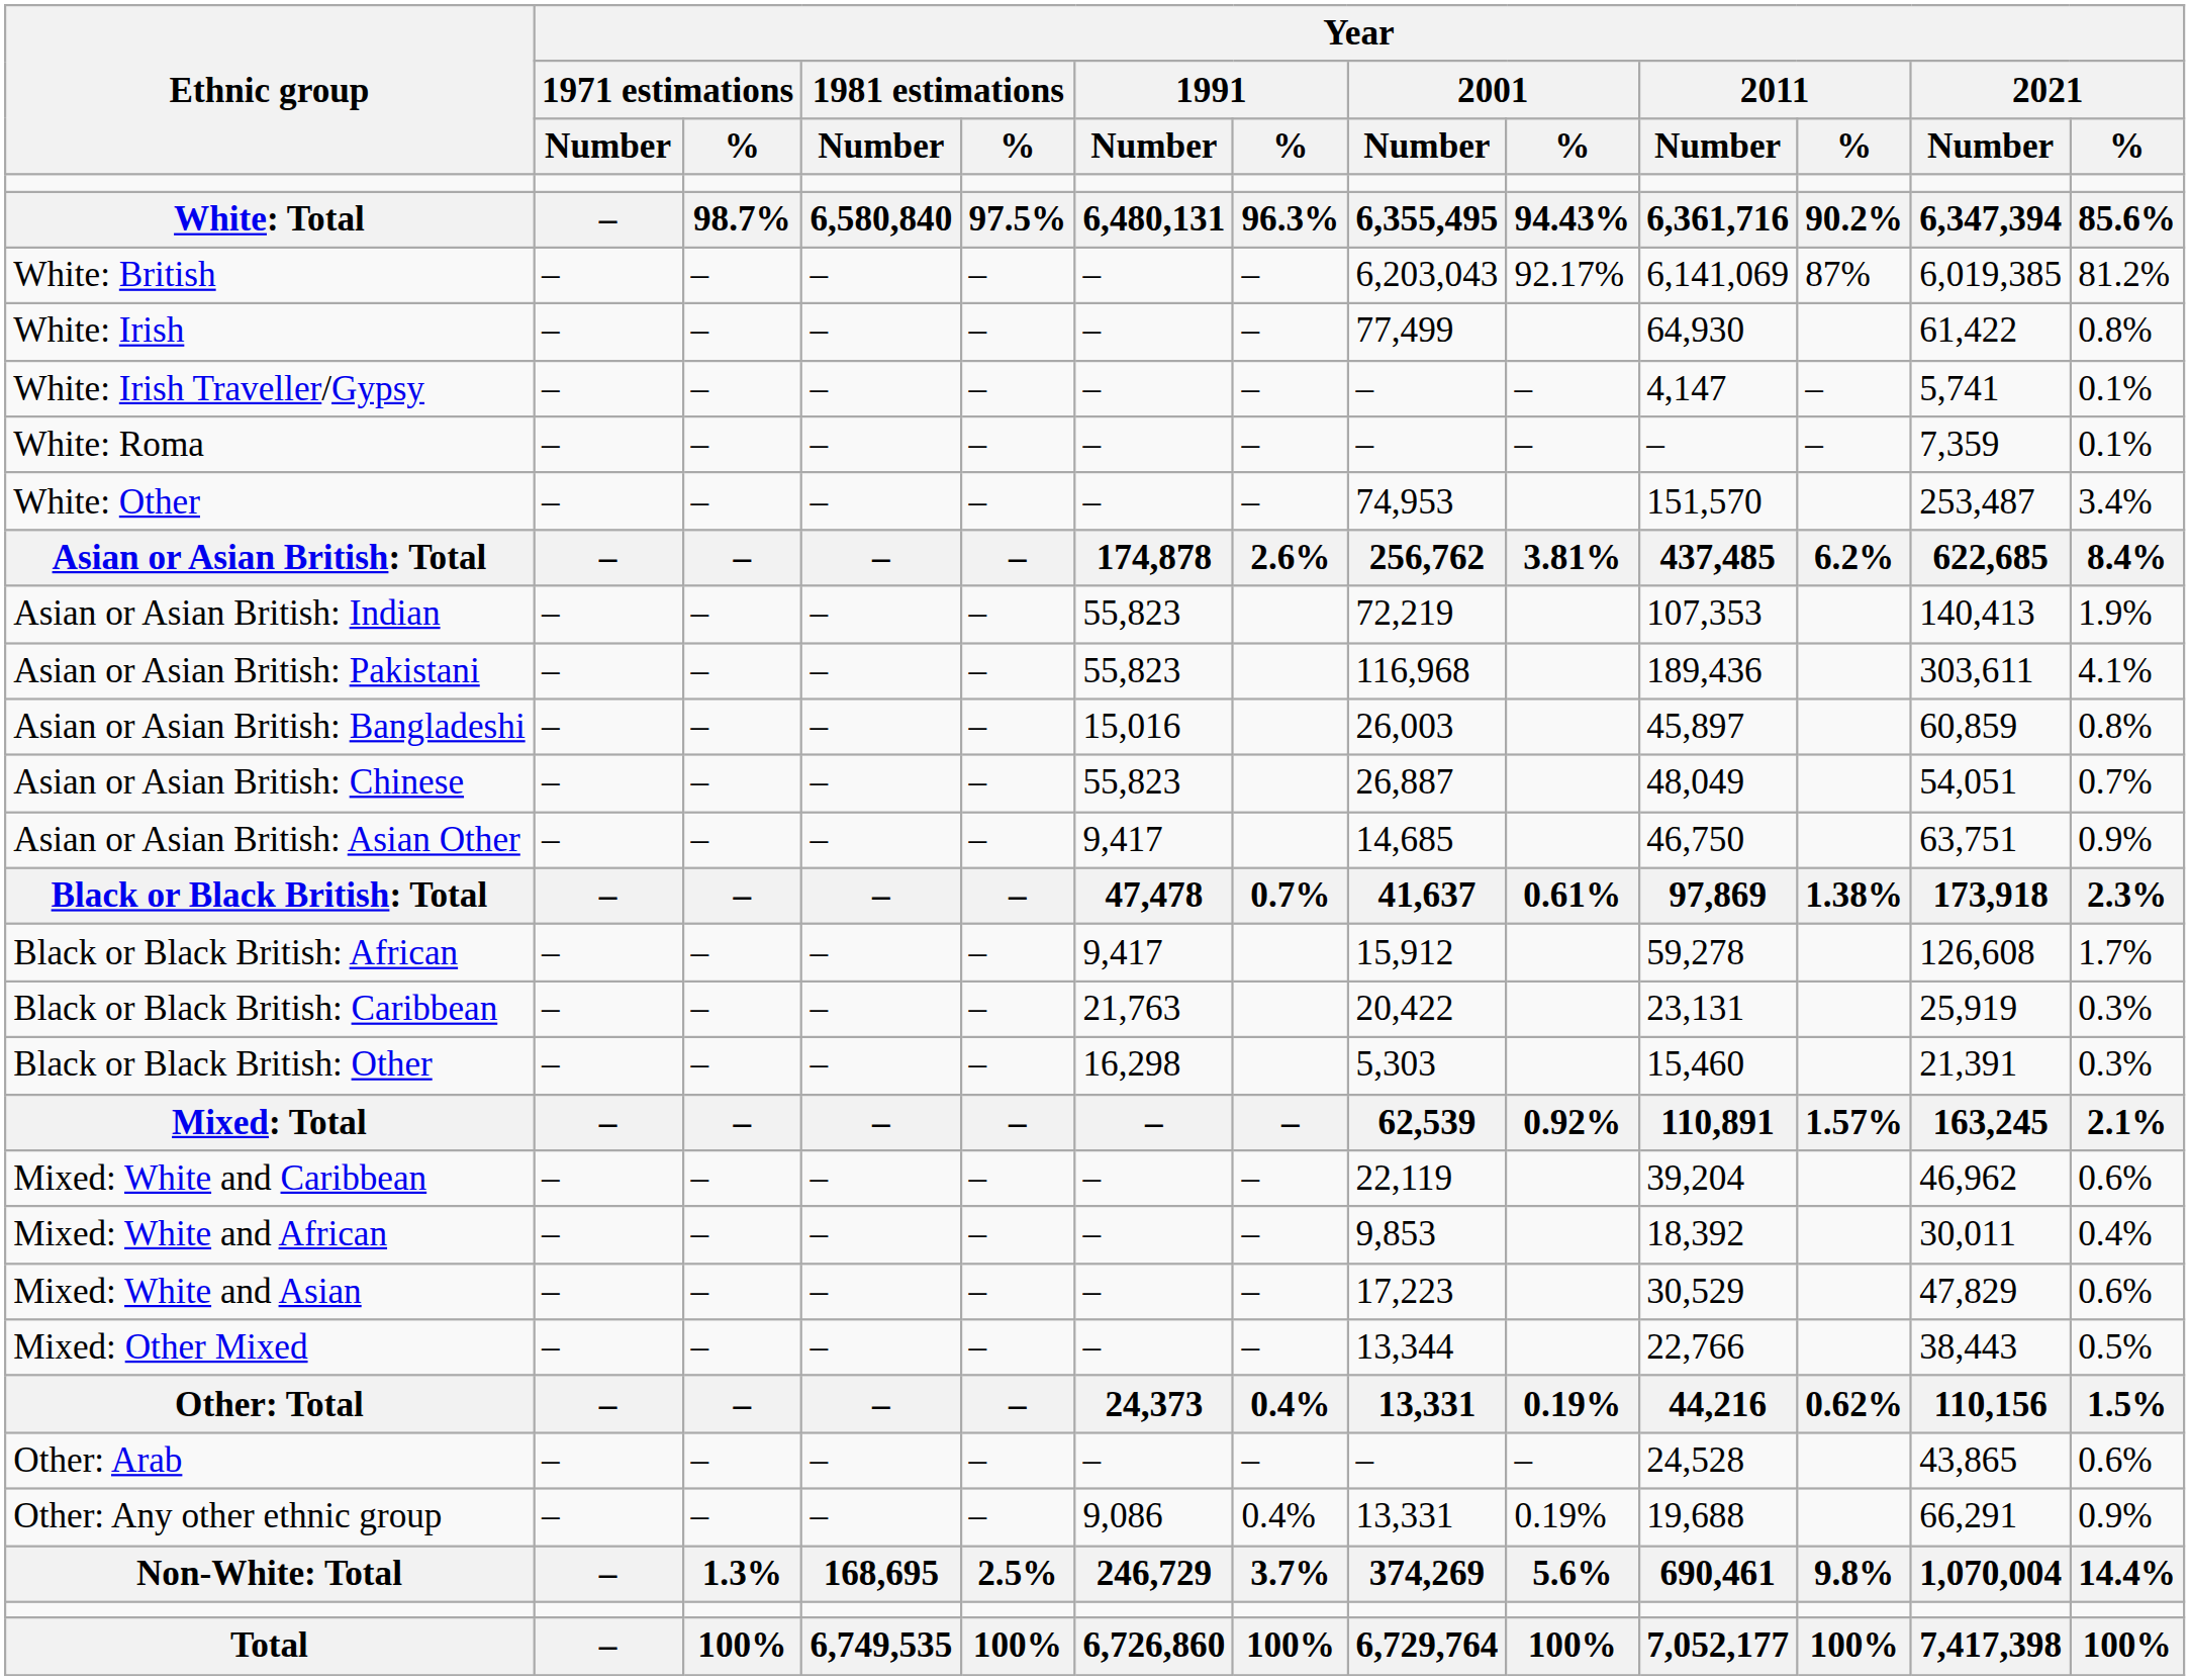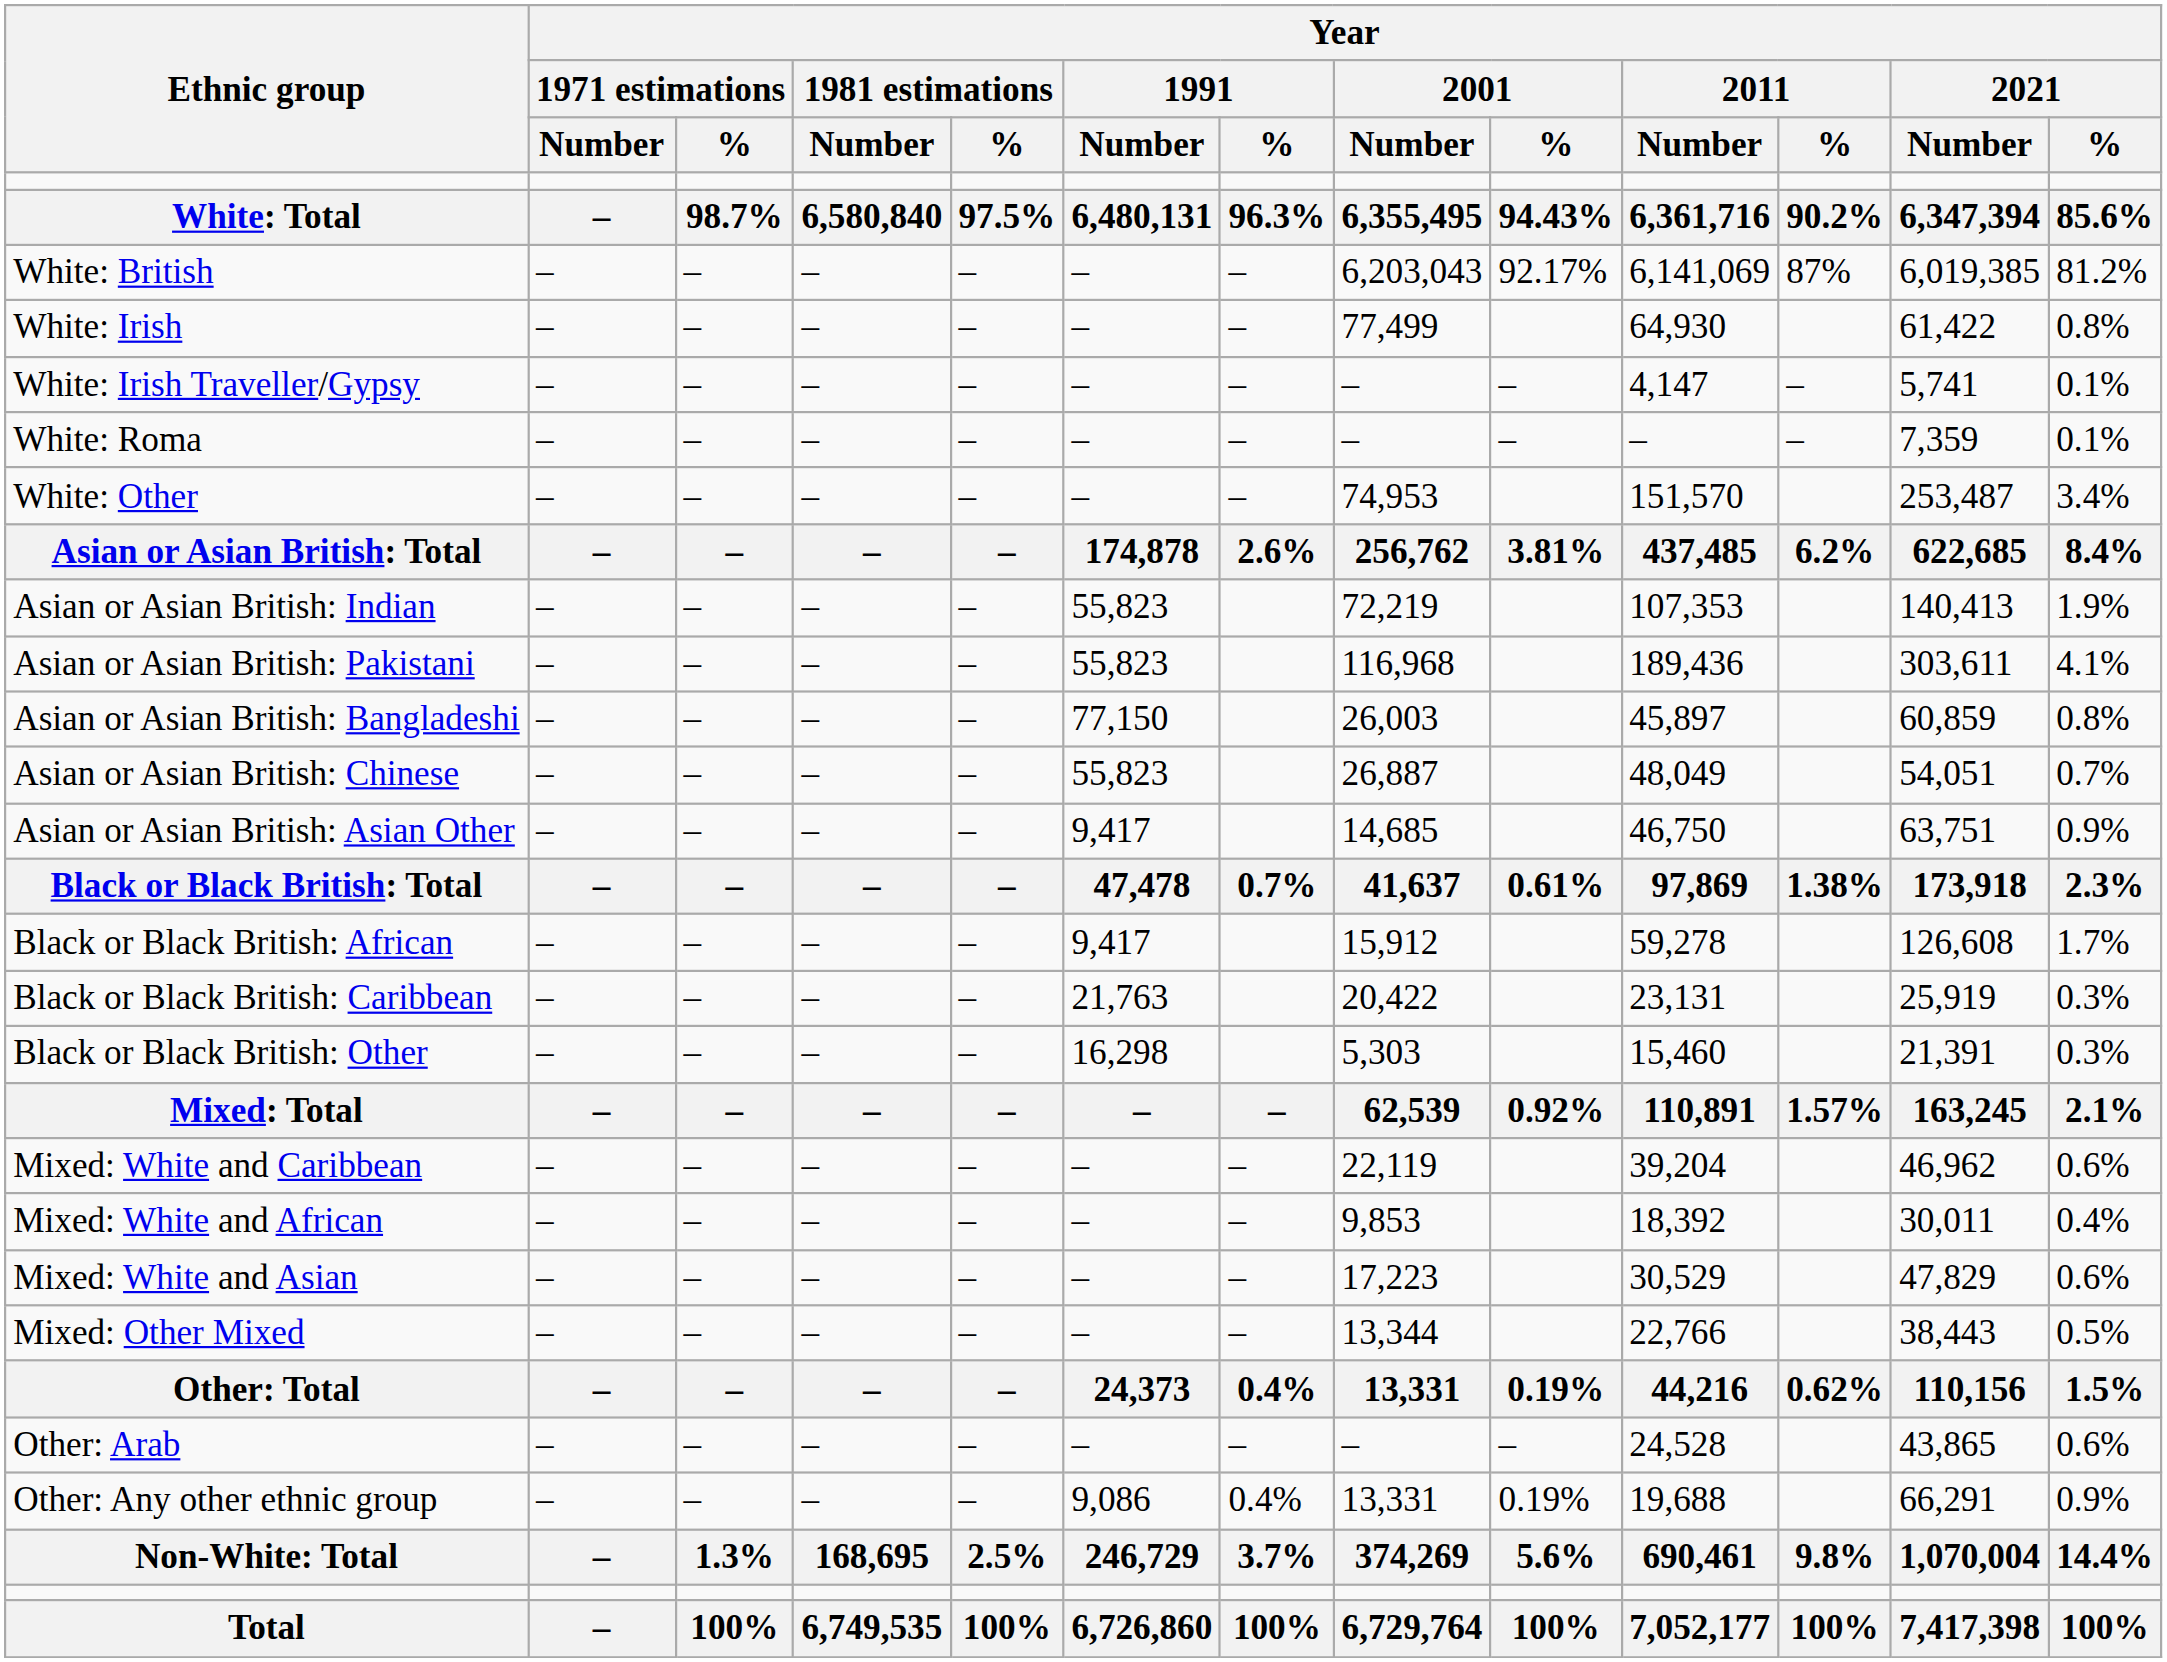Asian or Asian British: Bangladeshi | Year / 1991 / Number: 15,016 -> 77,150
